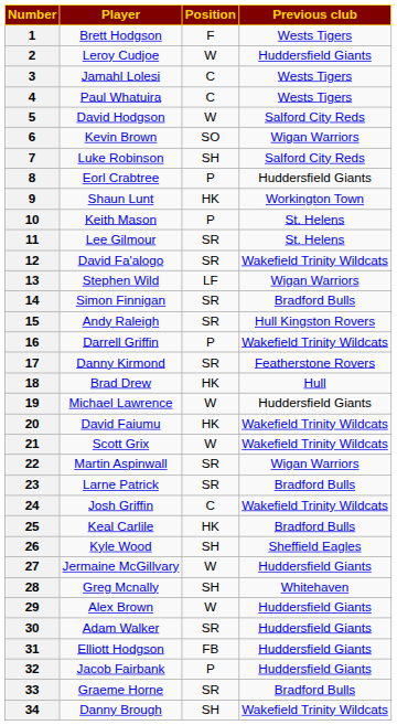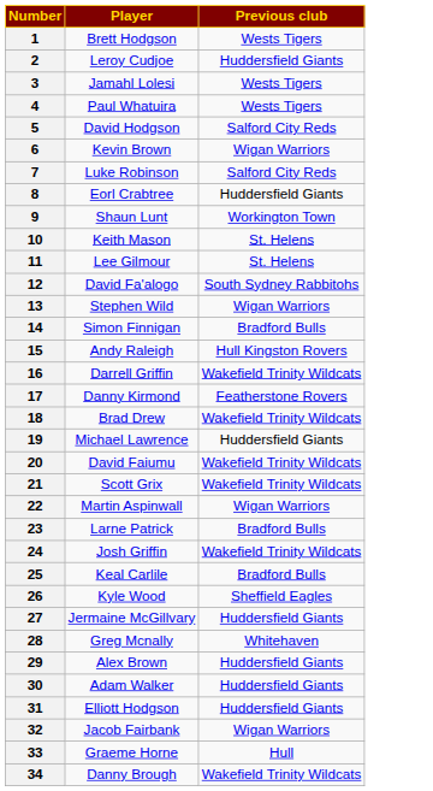- column: Position | F | W | C | C | W | SO | SH | P | HK | P | SR | SR | LF | SR | SR | P | SR | HK | W | HK | W | SR | SR | C | HK | SH | W | SH | W | SR | FB | P | SR | SH
12 | Previous club: Wakefield Trinity Wildcats -> South Sydney Rabbitohs
18 | Previous club: Hull -> Wakefield Trinity Wildcats
32 | Previous club: Huddersfield Giants -> Wigan Warriors
33 | Previous club: Bradford Bulls -> Hull
